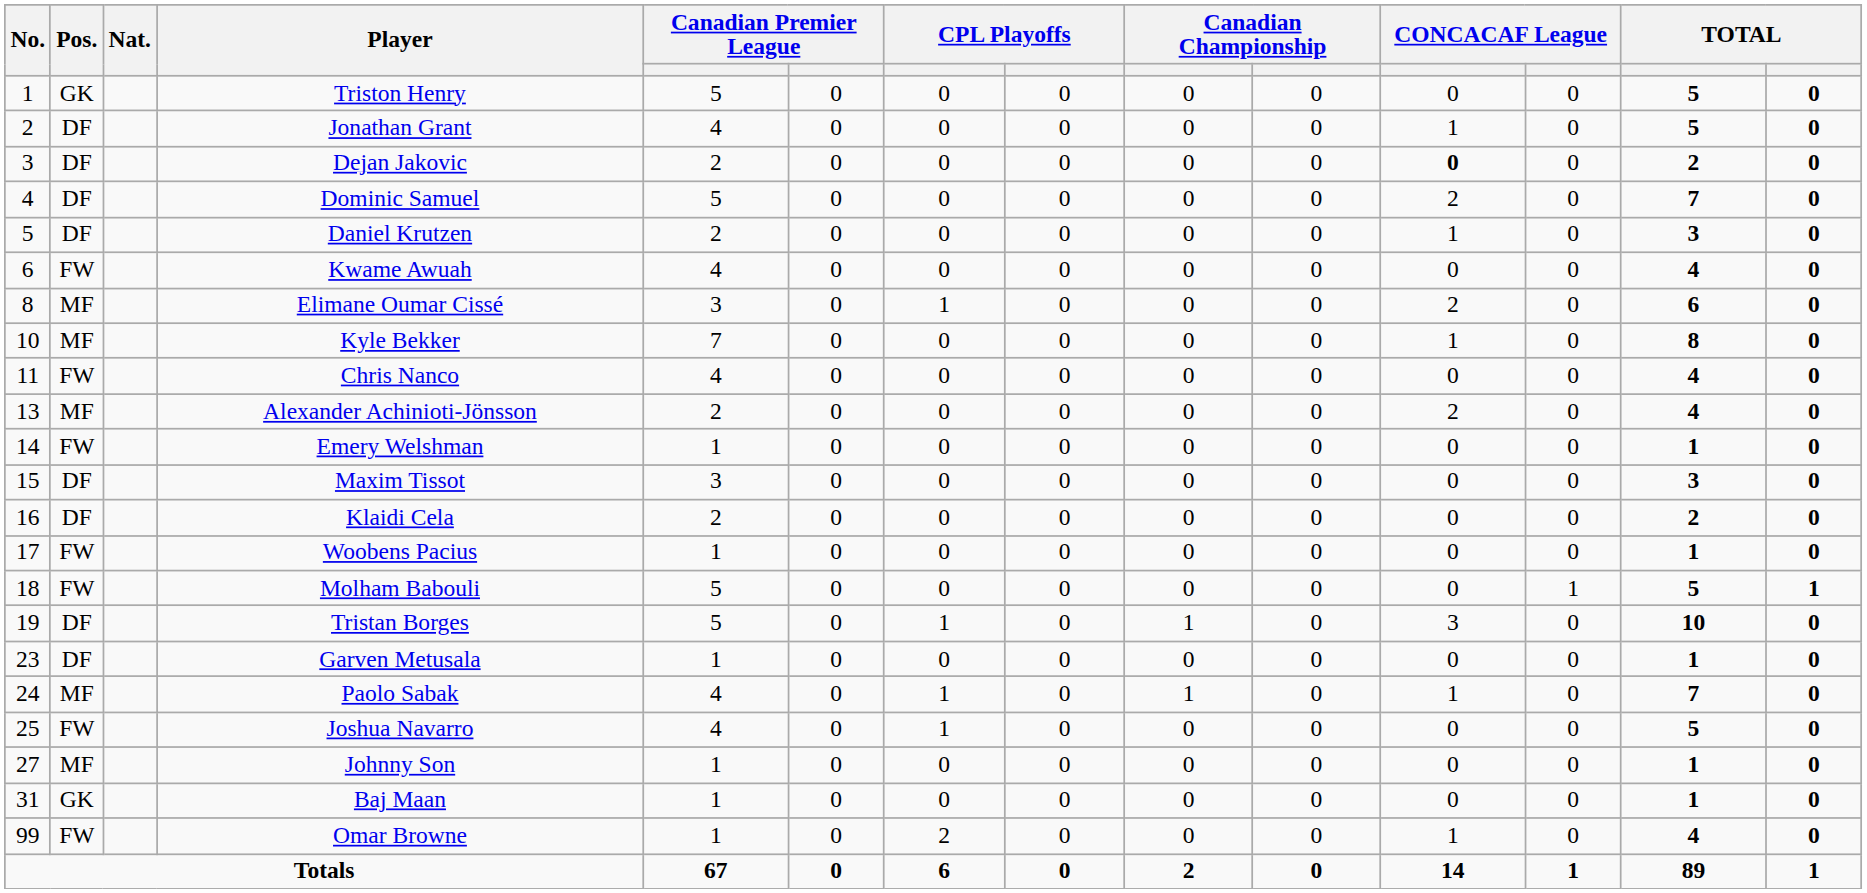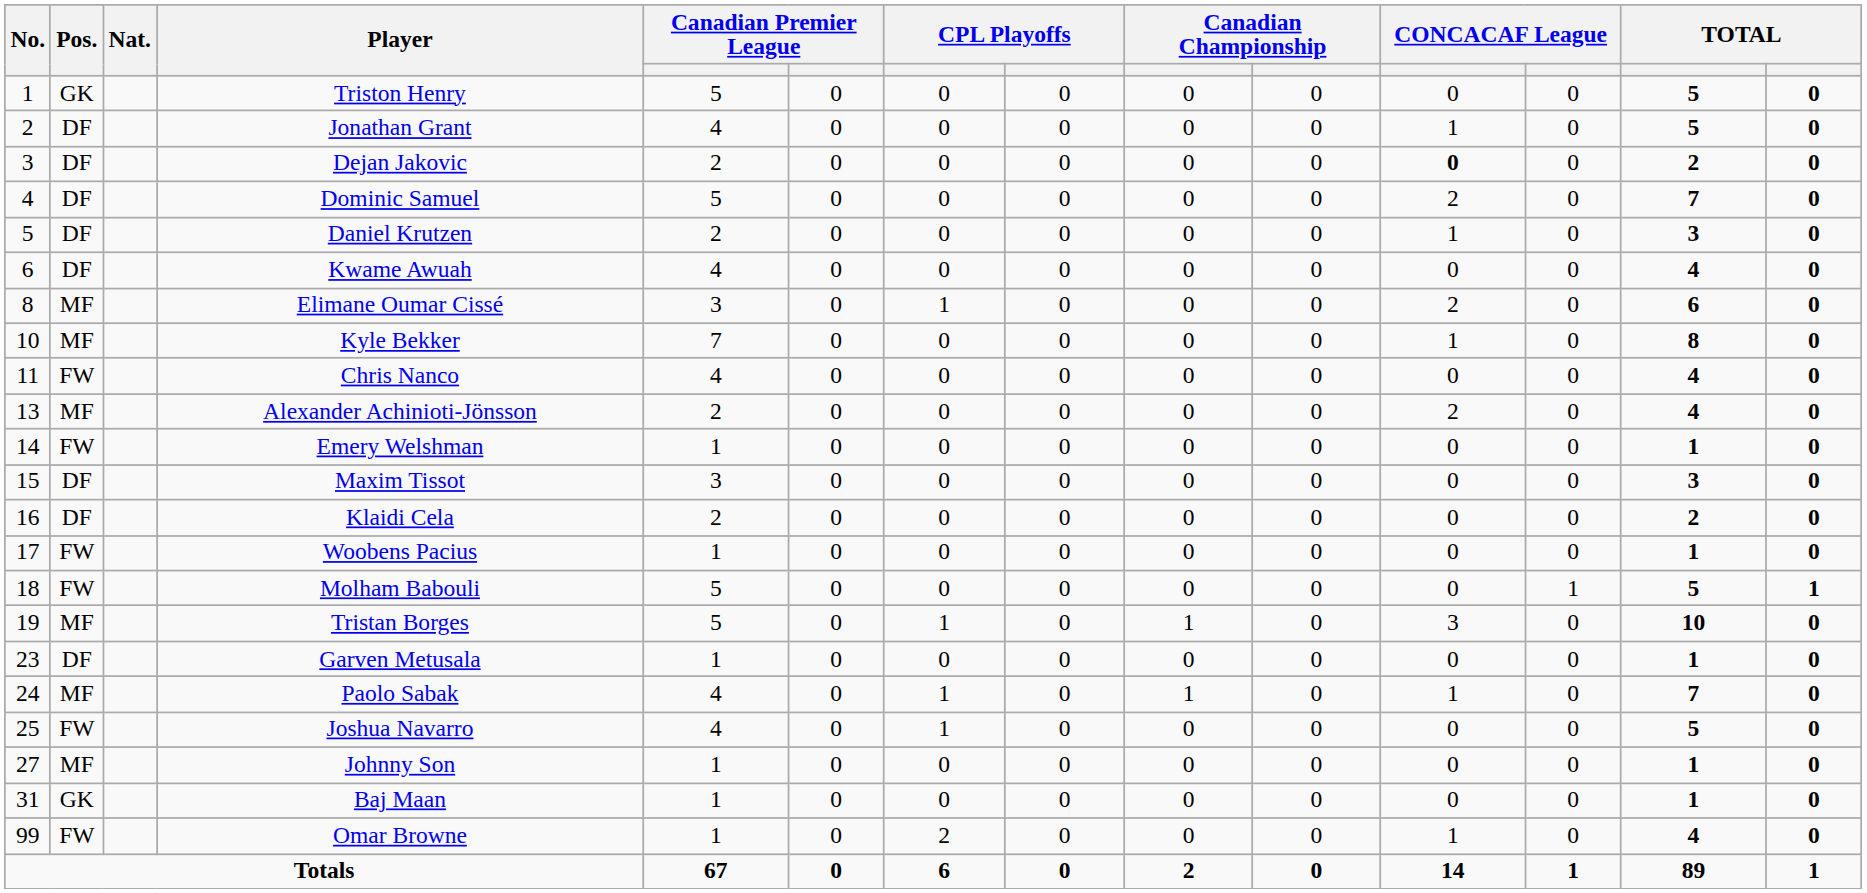Kwame Awuah | Pos.: FW -> DF
Tristan Borges | Pos.: DF -> MF
